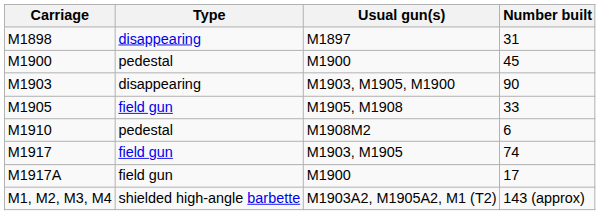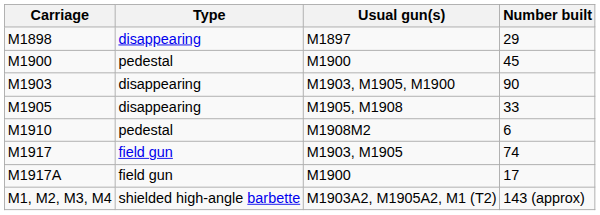M1898 | Number built: 31 -> 29
M1905 | Type: field gun -> disappearing
